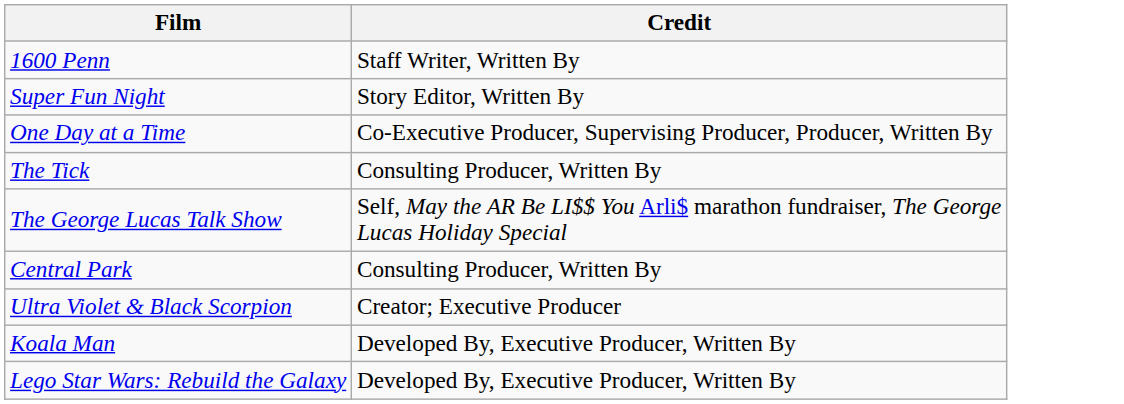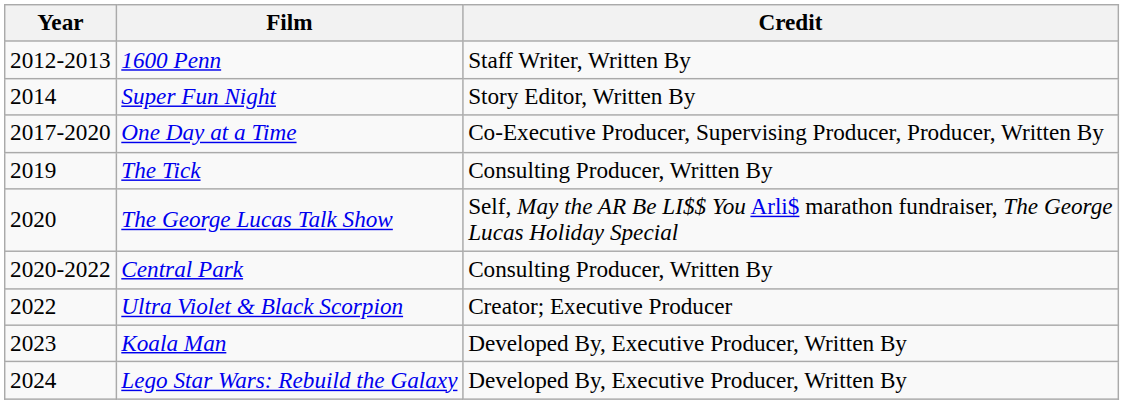+ column: Year | 2012-2013 | 2014 | 2017-2020 | 2019 | 2020 | 2020-2022 | 2022 | 2023 | 2024
